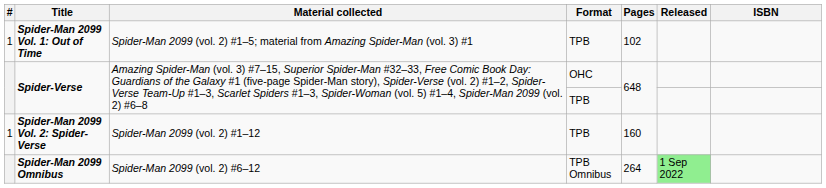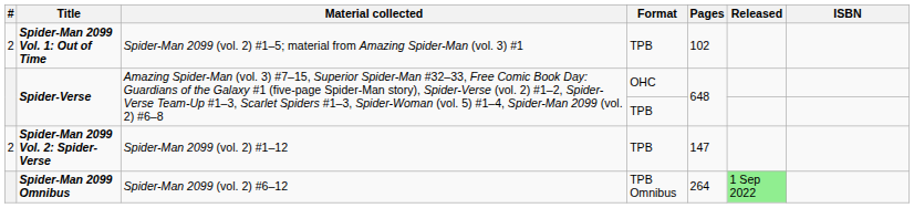Spider-Man 2099 Vol. 1: Out of Time | #: 1 -> 2
Spider-Man 2099 Vol. 2: Spider-Verse | #: 1 -> 2
Spider-Man 2099 Vol. 2: Spider-Verse | Pages: 160 -> 147
